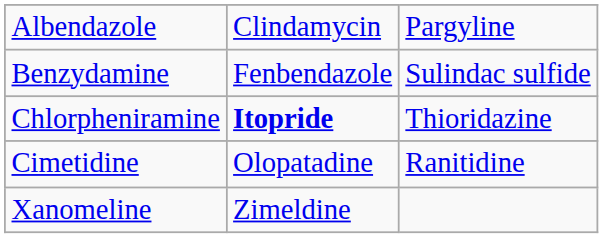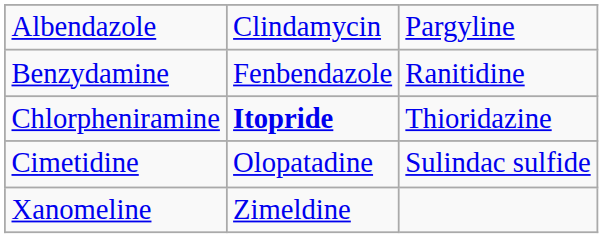Benzydamine | column 3: Sulindac sulfide -> Ranitidine
Cimetidine | column 3: Ranitidine -> Sulindac sulfide
